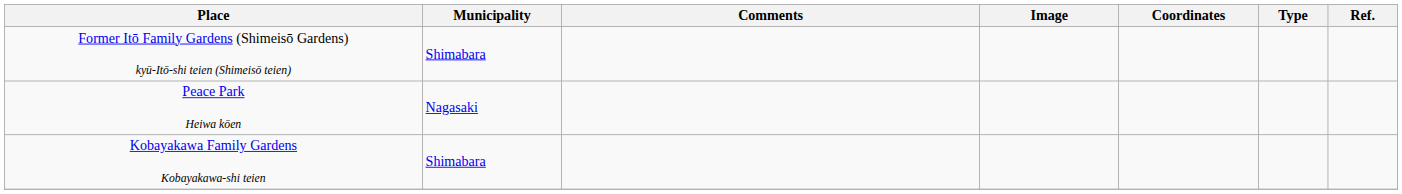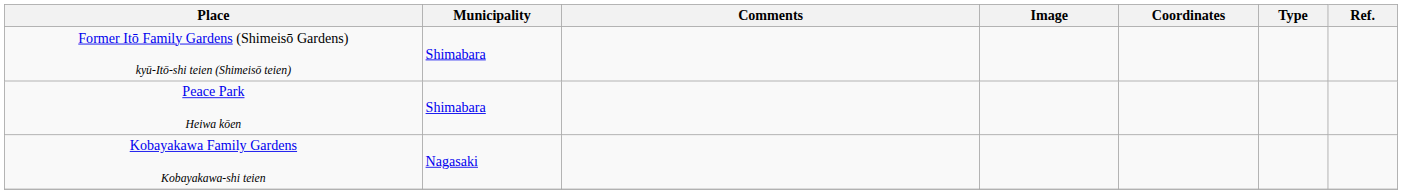Peace Park Heiwa kōen | Municipality: Nagasaki -> Shimabara
Kobayakawa Family Gardens Kobayakawa-shi teien | Municipality: Shimabara -> Nagasaki
